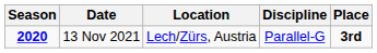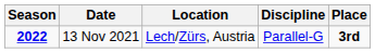13 Nov 2021 | Season: 2020 -> 2022
